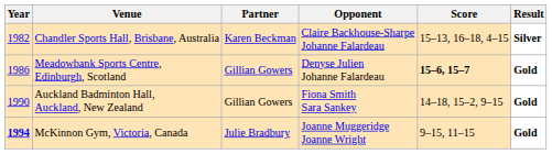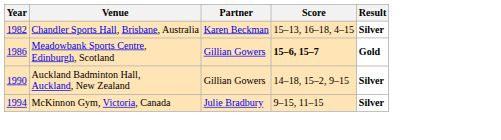- column: Opponent | Claire Backhouse-Sharpe Johanne Falardeau | Denyse Julien Johanne Falardeau | Fiona Smith Sara Sankey | Joanne Muggeridge Joanne Wright
Auckland Badminton Hall, Auckland, New Zealand | Result: Gold -> Silver
McKinnon Gym, Victoria, Canada | Year: bold -> normal
McKinnon Gym, Victoria, Canada | Result: Gold -> Silver
